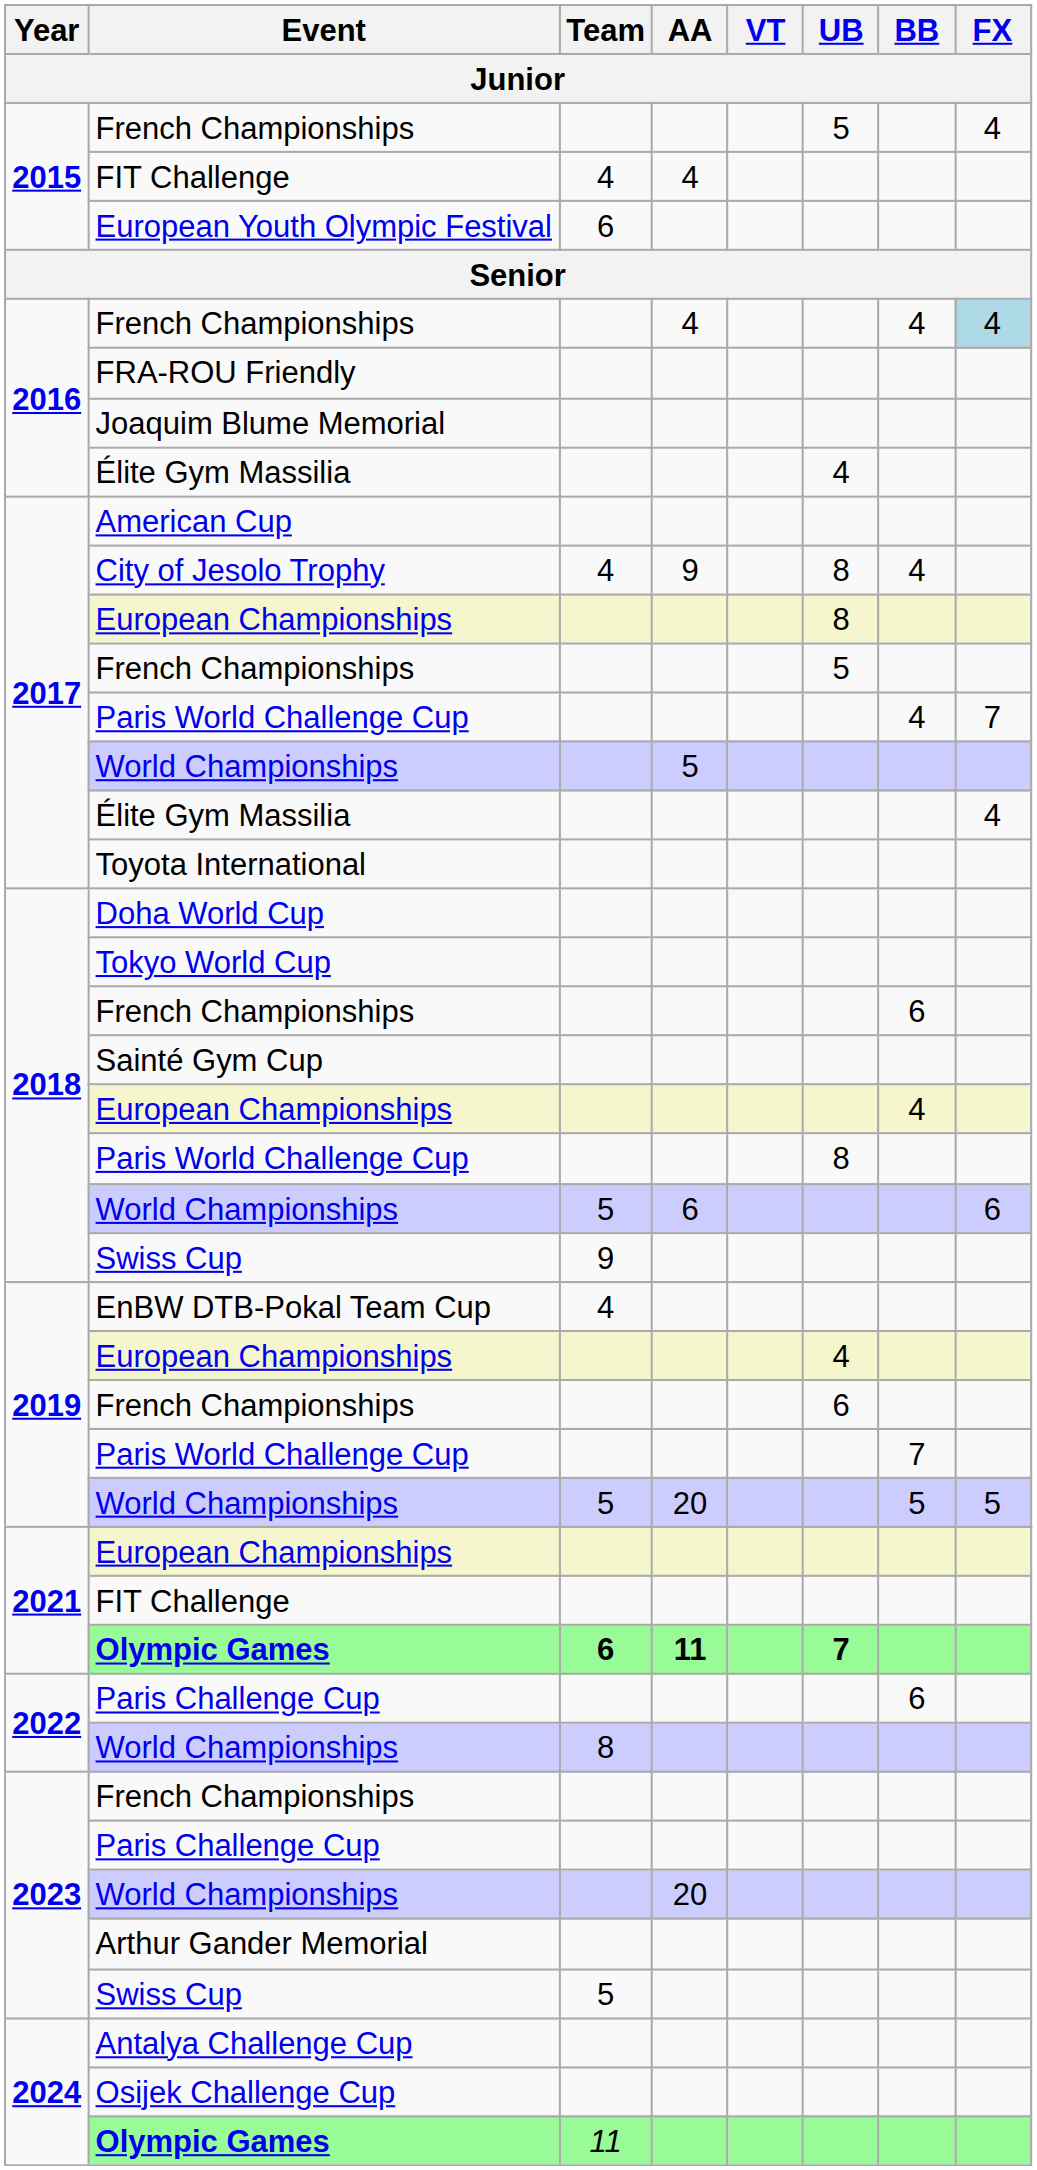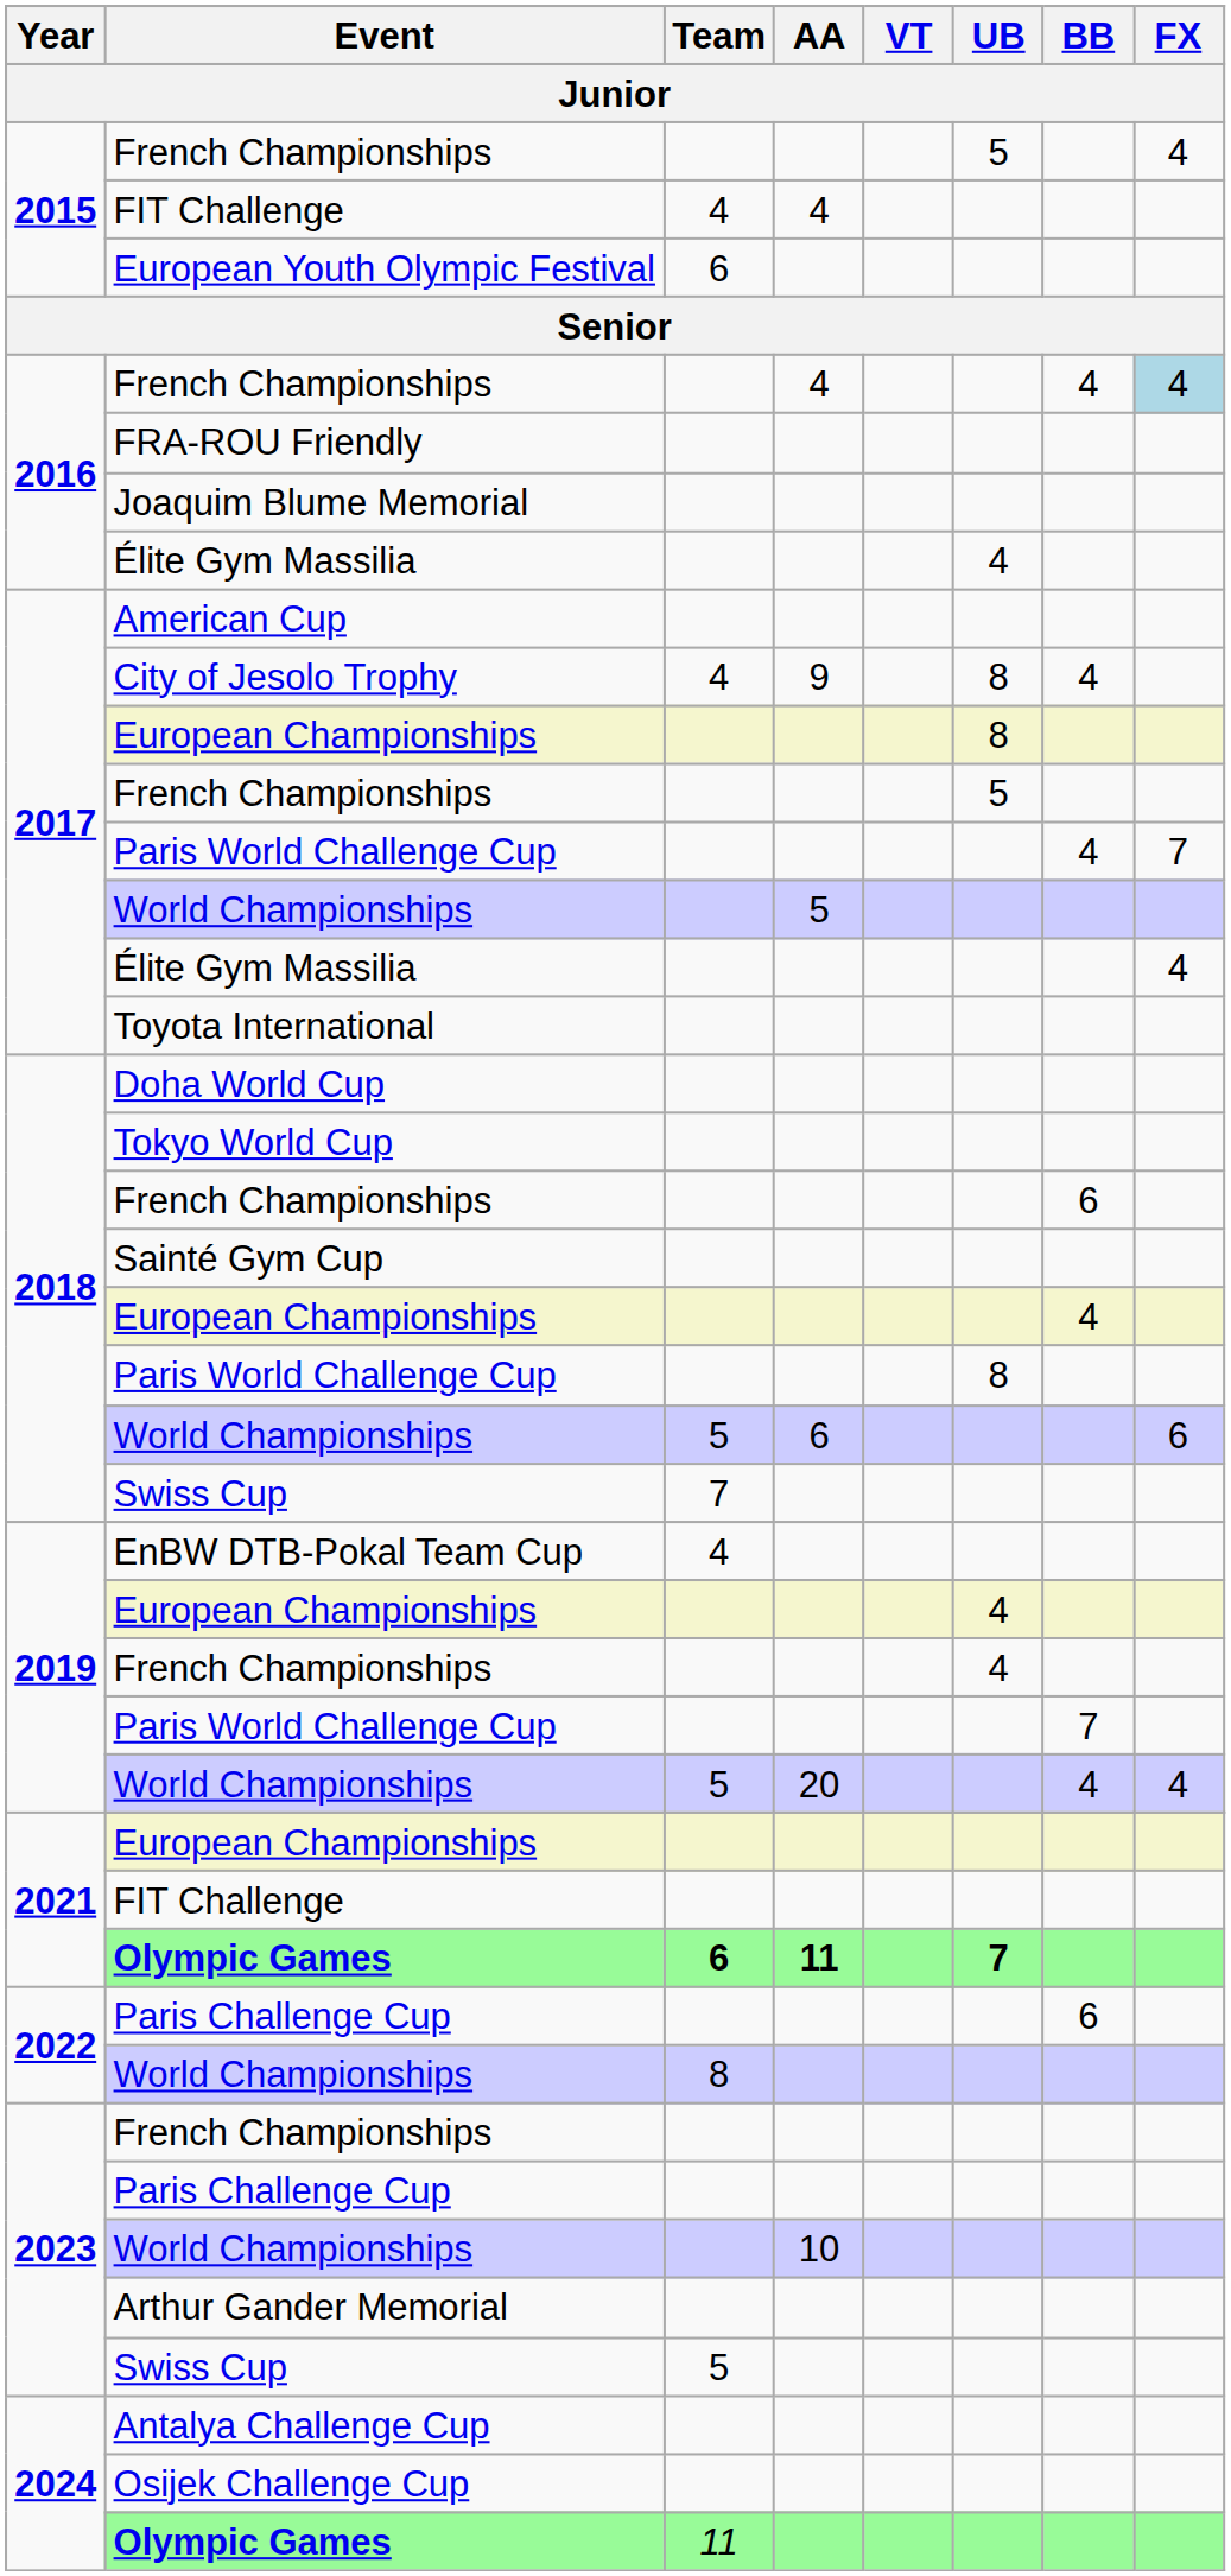2018 / Swiss Cup | Team: 9 -> 7
2019 / French Championships | UB: 6 -> 4
2019 / World Championships | BB: 5 -> 4
2019 / World Championships | FX: 5 -> 4
2023 / World Championships | AA: 20 -> 10
